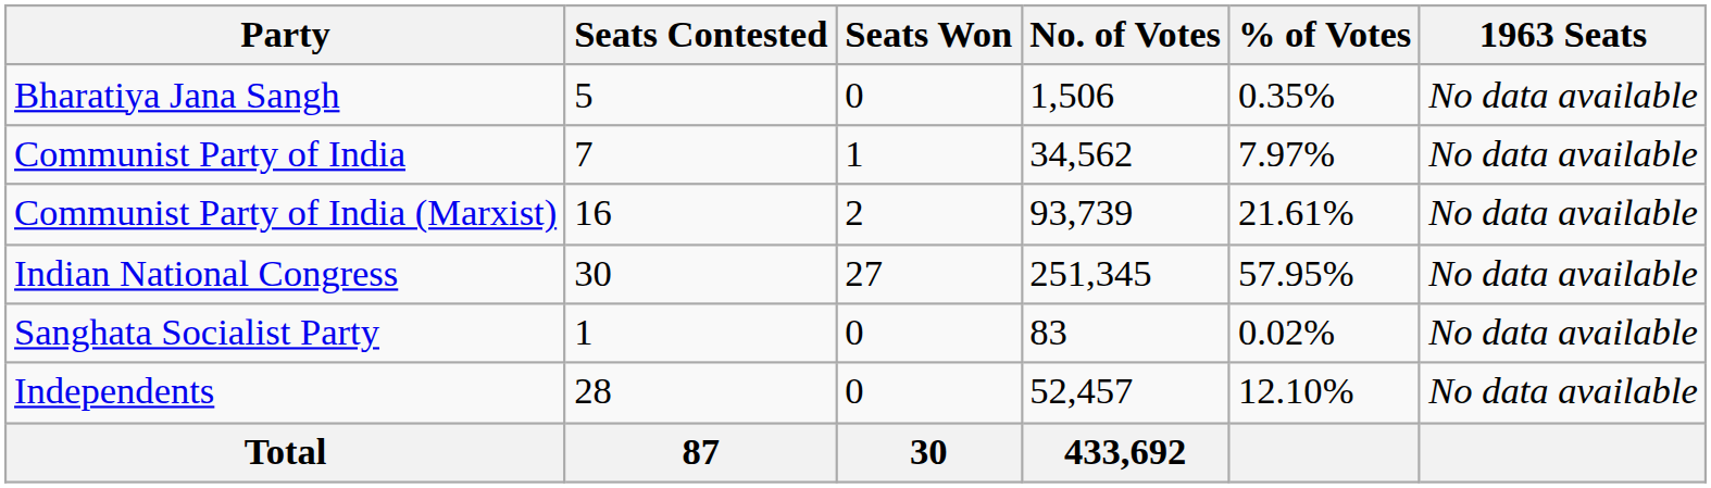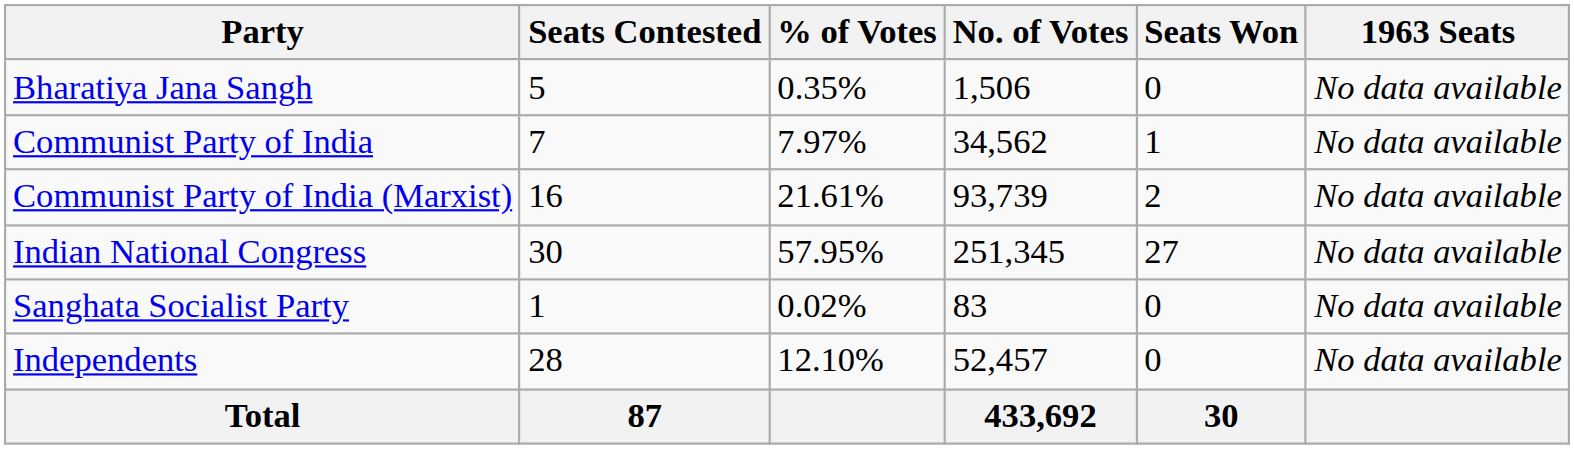columns swapped: Seats Won <-> % of Votes
